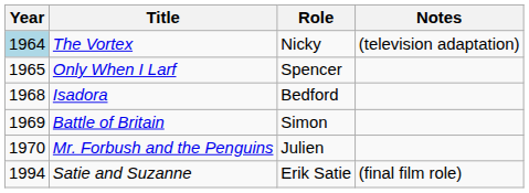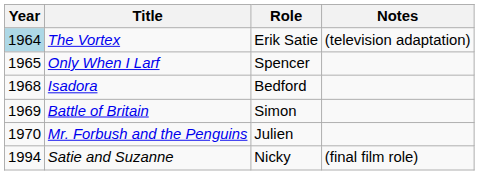The Vortex | Role: Nicky -> Erik Satie
Satie and Suzanne | Role: Erik Satie -> Nicky
